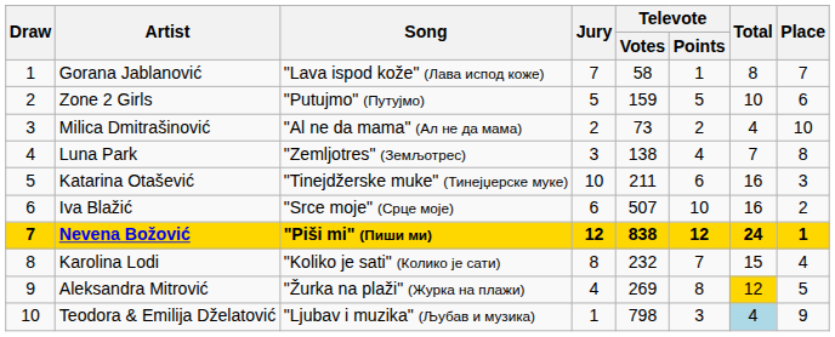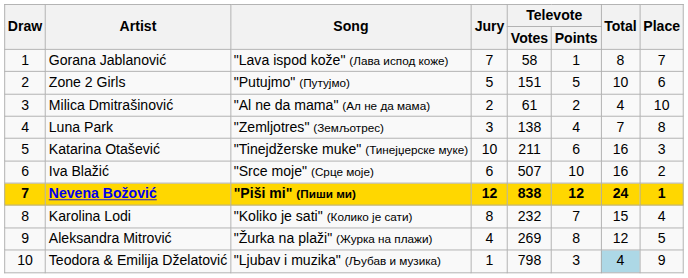Zone 2 Girls | Televote / Votes: 159 -> 151
Milica Dmitrašinović | Televote / Votes: 73 -> 61
Aleksandra Mitrović | Total: gold background -> no background
